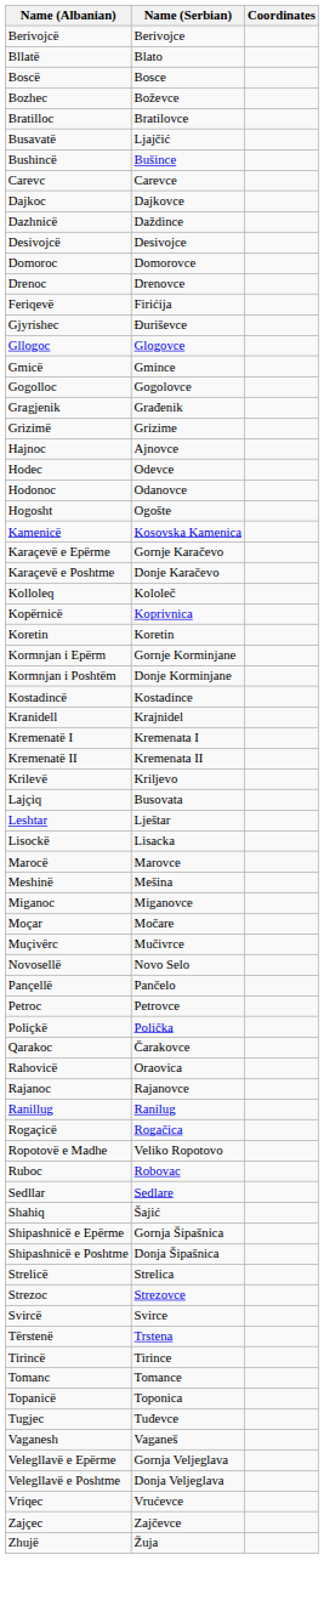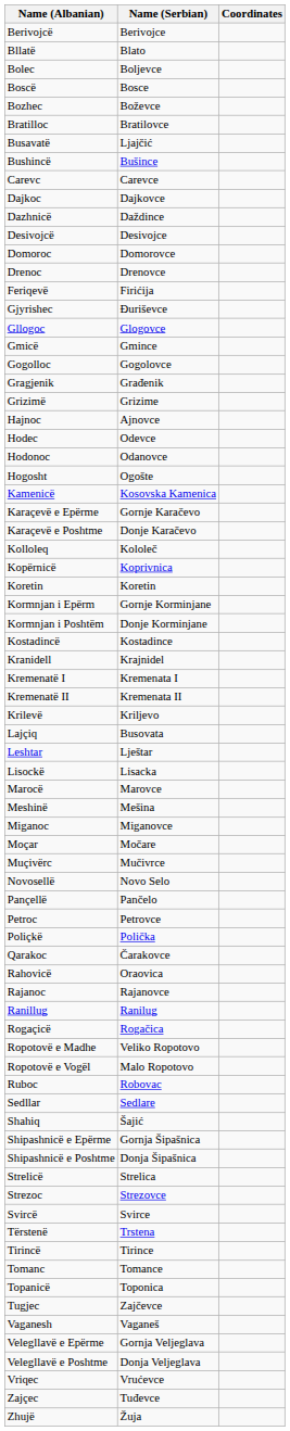+ row: Bolec | Boljevce
+ row: Ropotovë e Vogël | Malo Ropotovo
Tugjec | Name (Serbian): Tuđevce -> Zajčevce
Zajçec | Name (Serbian): Zajčevce -> Tuđevce
